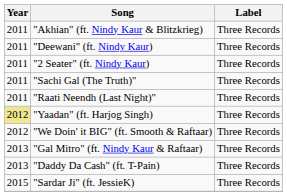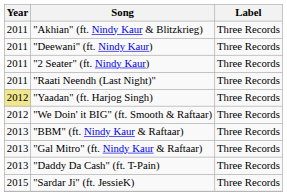- row: 2011 | "Sachi Gal (The Truth)" | Three Records
+ row: 2013 | "BBM" (ft. Nindy Kaur & Raftaar) | Three Records
